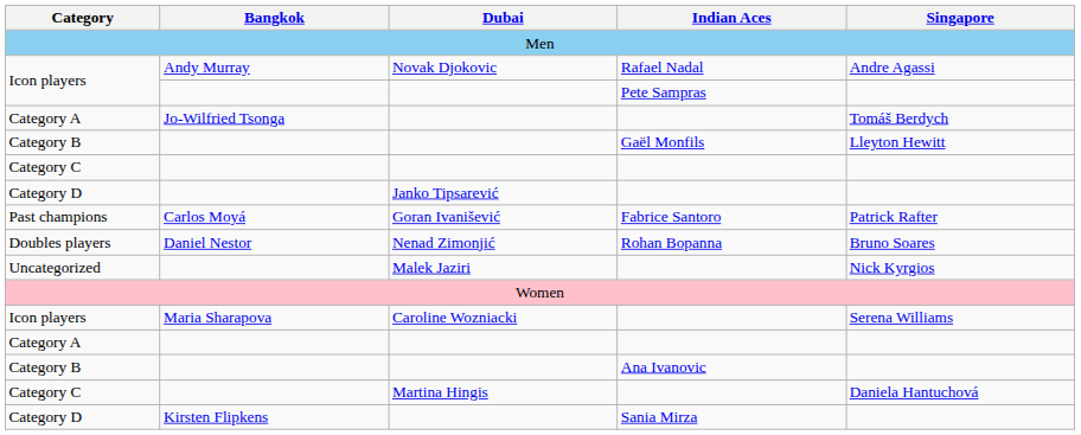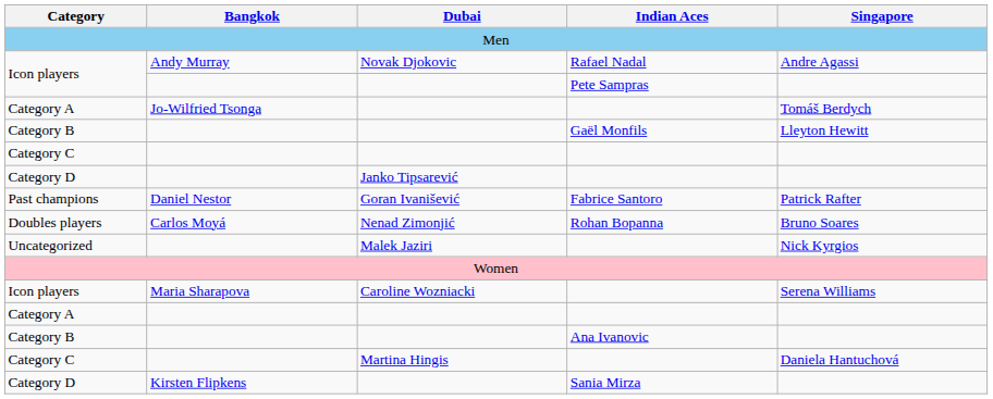Past champions | Bangkok: Carlos Moyá -> Daniel Nestor
Doubles players | Bangkok: Daniel Nestor -> Carlos Moyá
